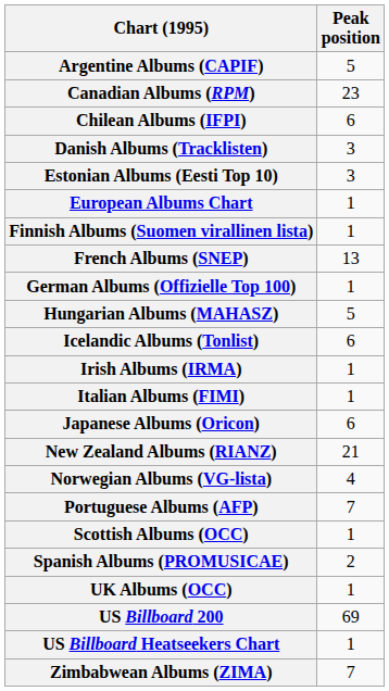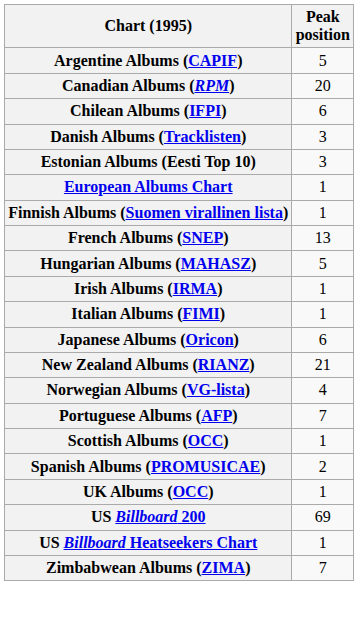Canadian Albums (RPM) | Peak position: 23 -> 20
- row: German Albums (Offizielle Top 100) | 1
- row: Icelandic Albums (Tonlist) | 6
